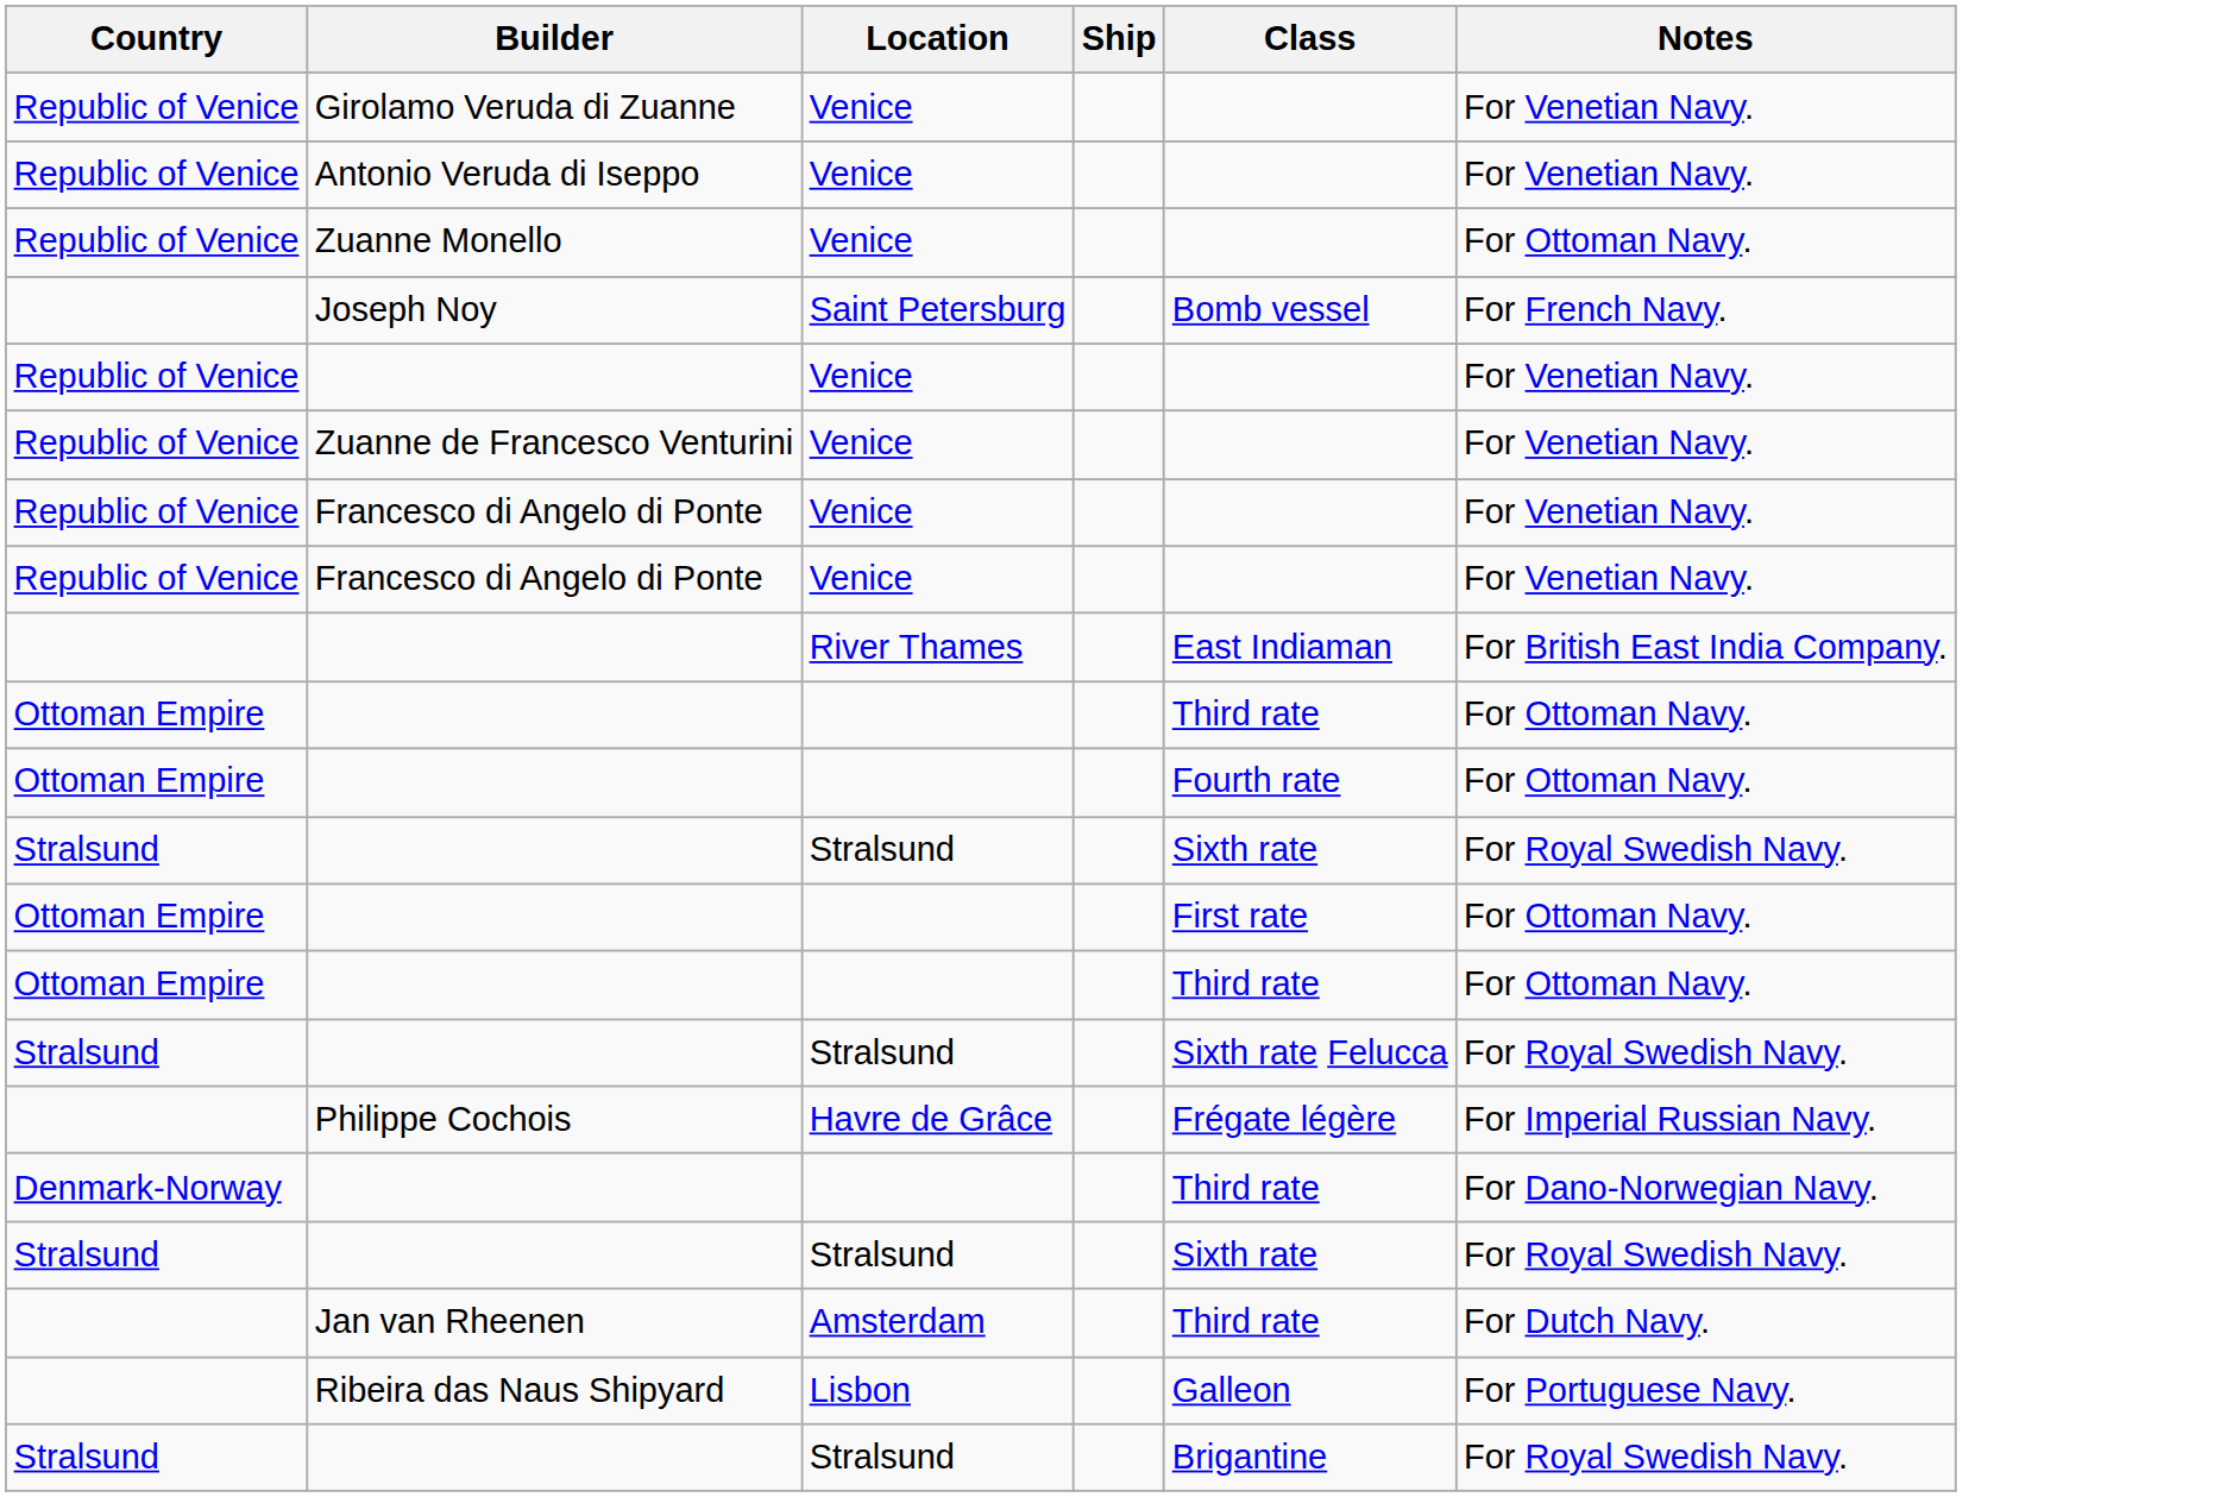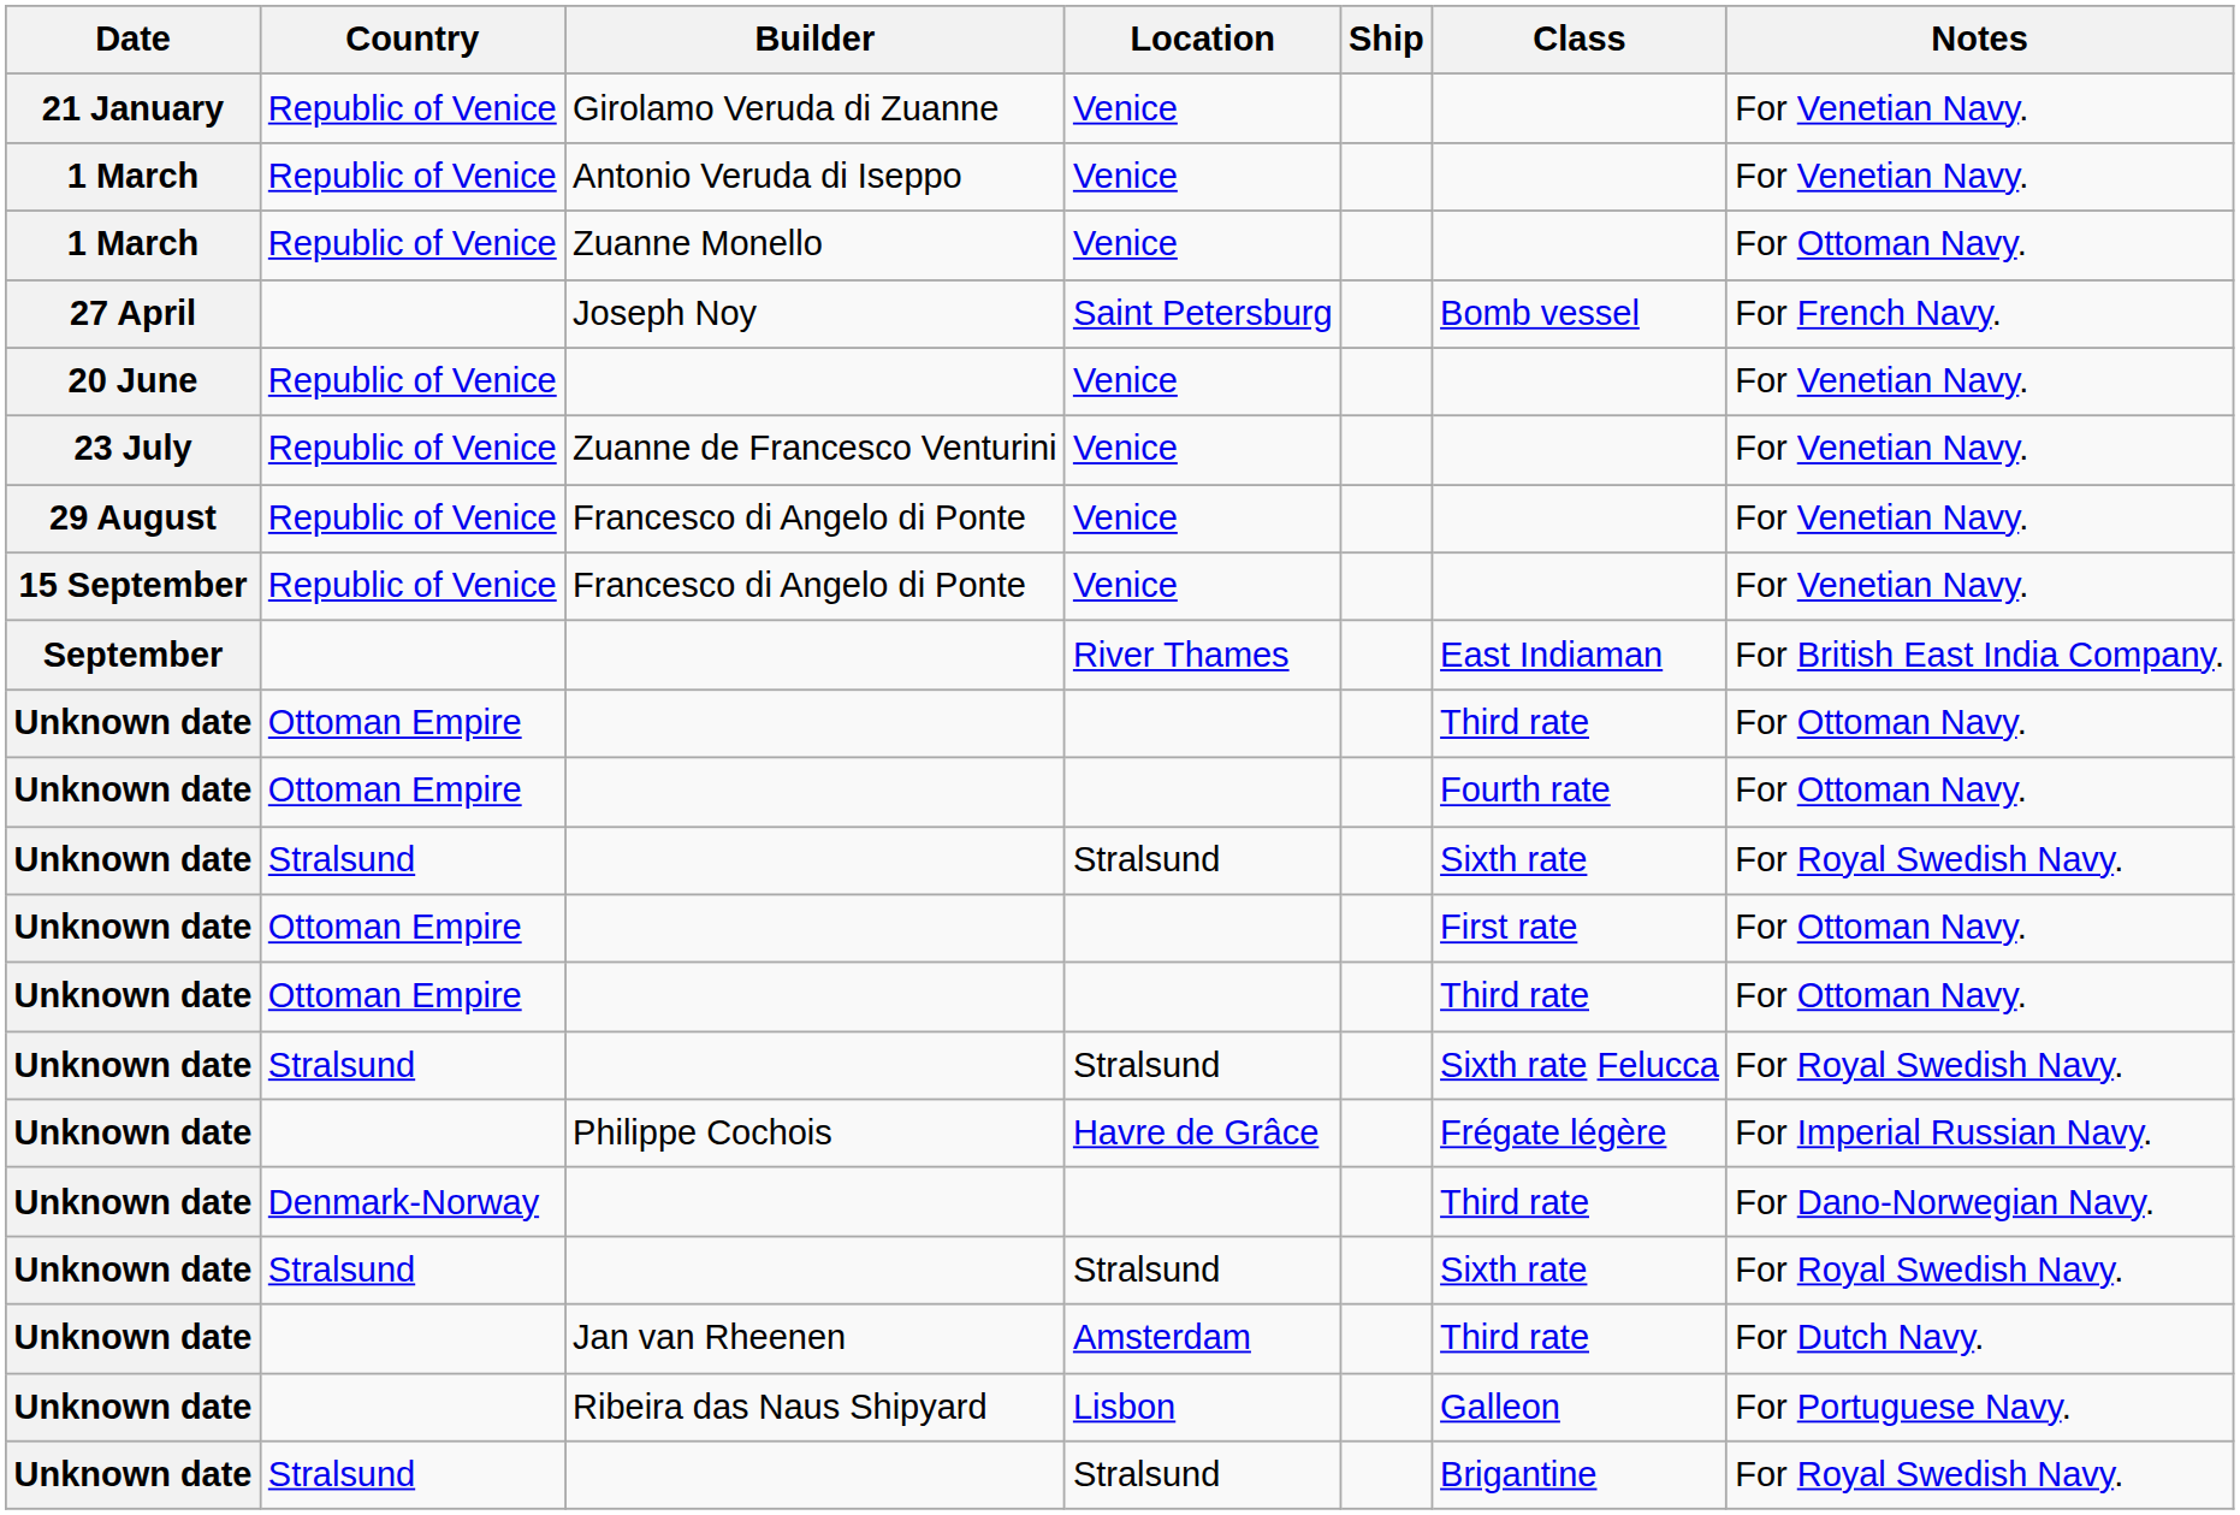+ column: Date | 21 January | 1 March | 1 March | 27 April | 20 June | 23 July | 29 August | 15 September | September | Unknown date | Unknown date | Unknown date | Unknown date | Unknown date | Unknown date | Unknown date | Unknown date | Unknown date | Unknown date | Unknown date | Unknown date
